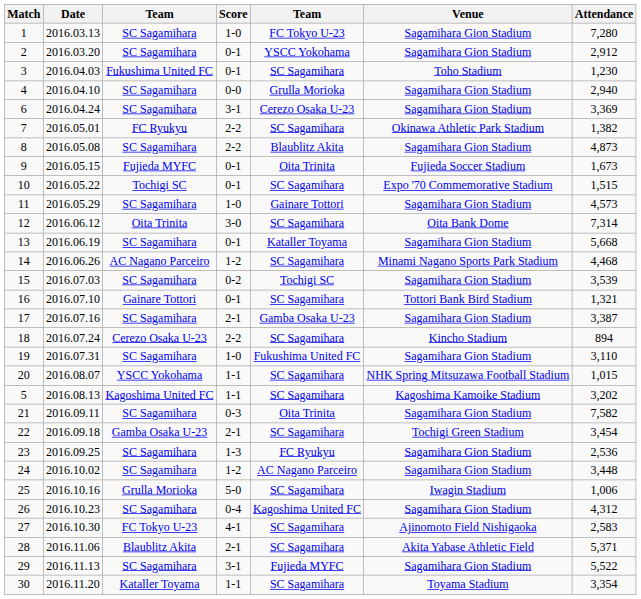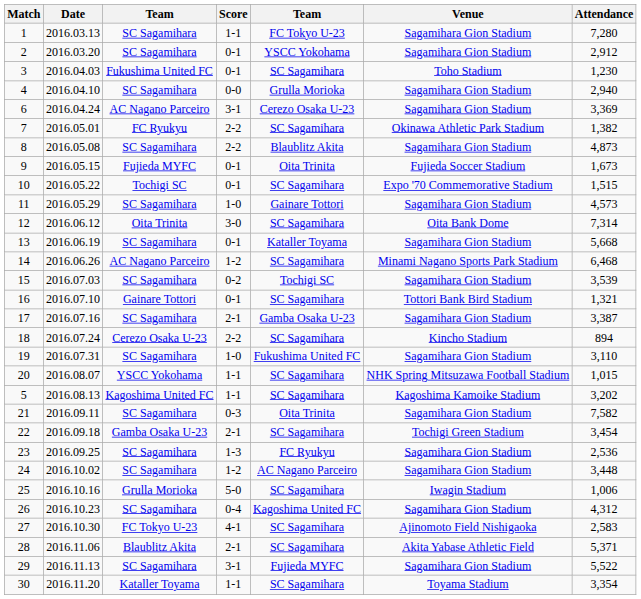1 | Score: 1-0 -> 1-1
6 | column 3: SC Sagamihara -> AC Nagano Parceiro
14 | Attendance: 4,468 -> 6,468
